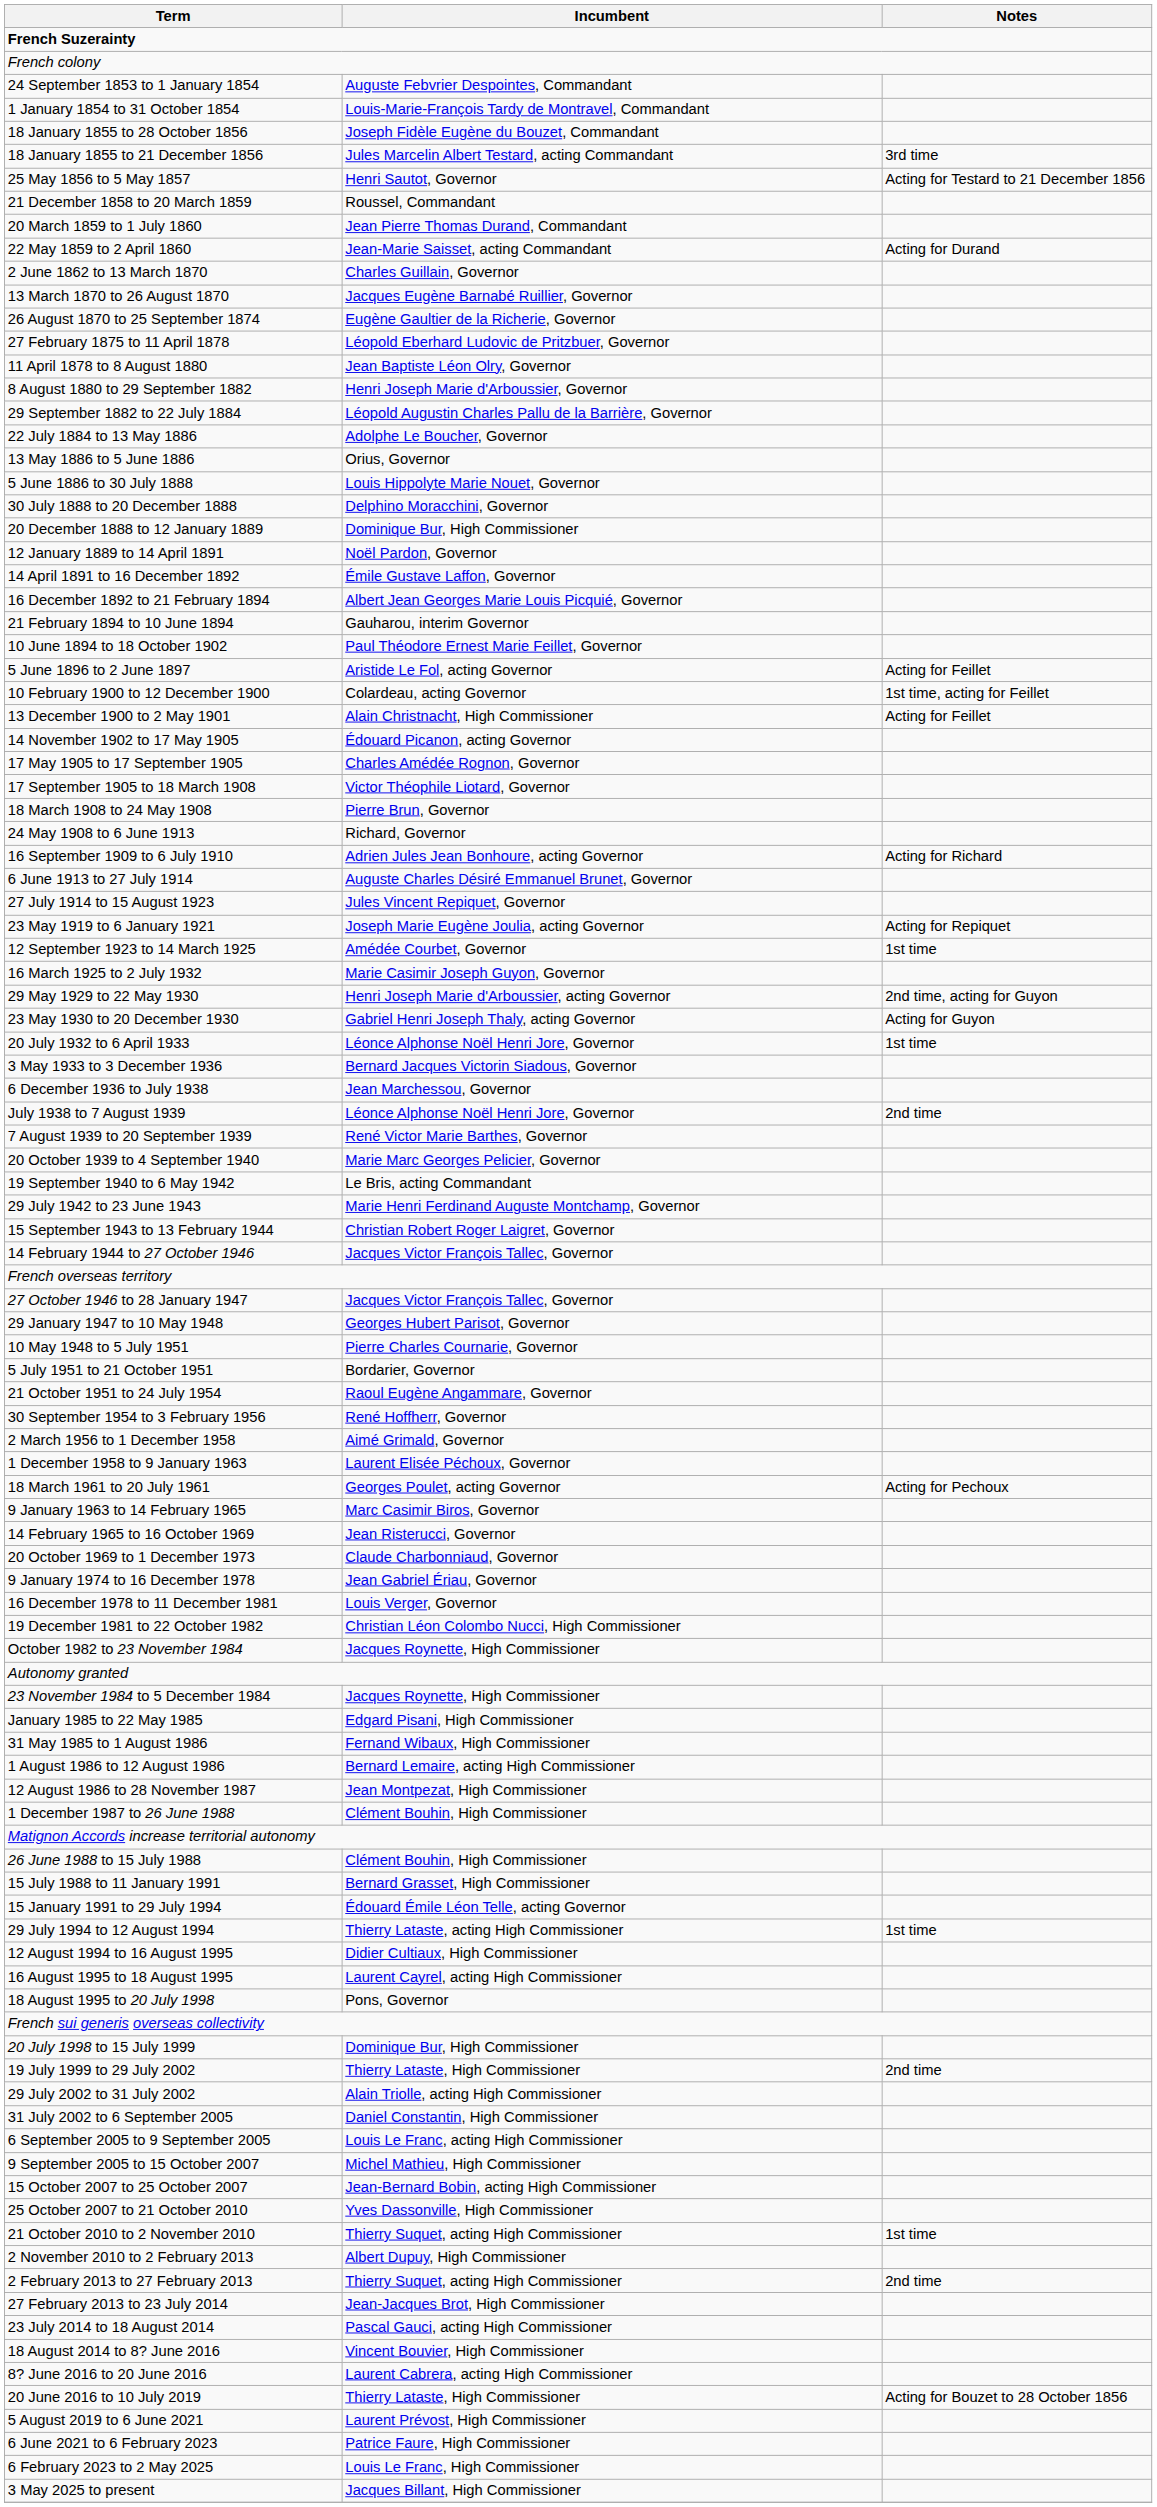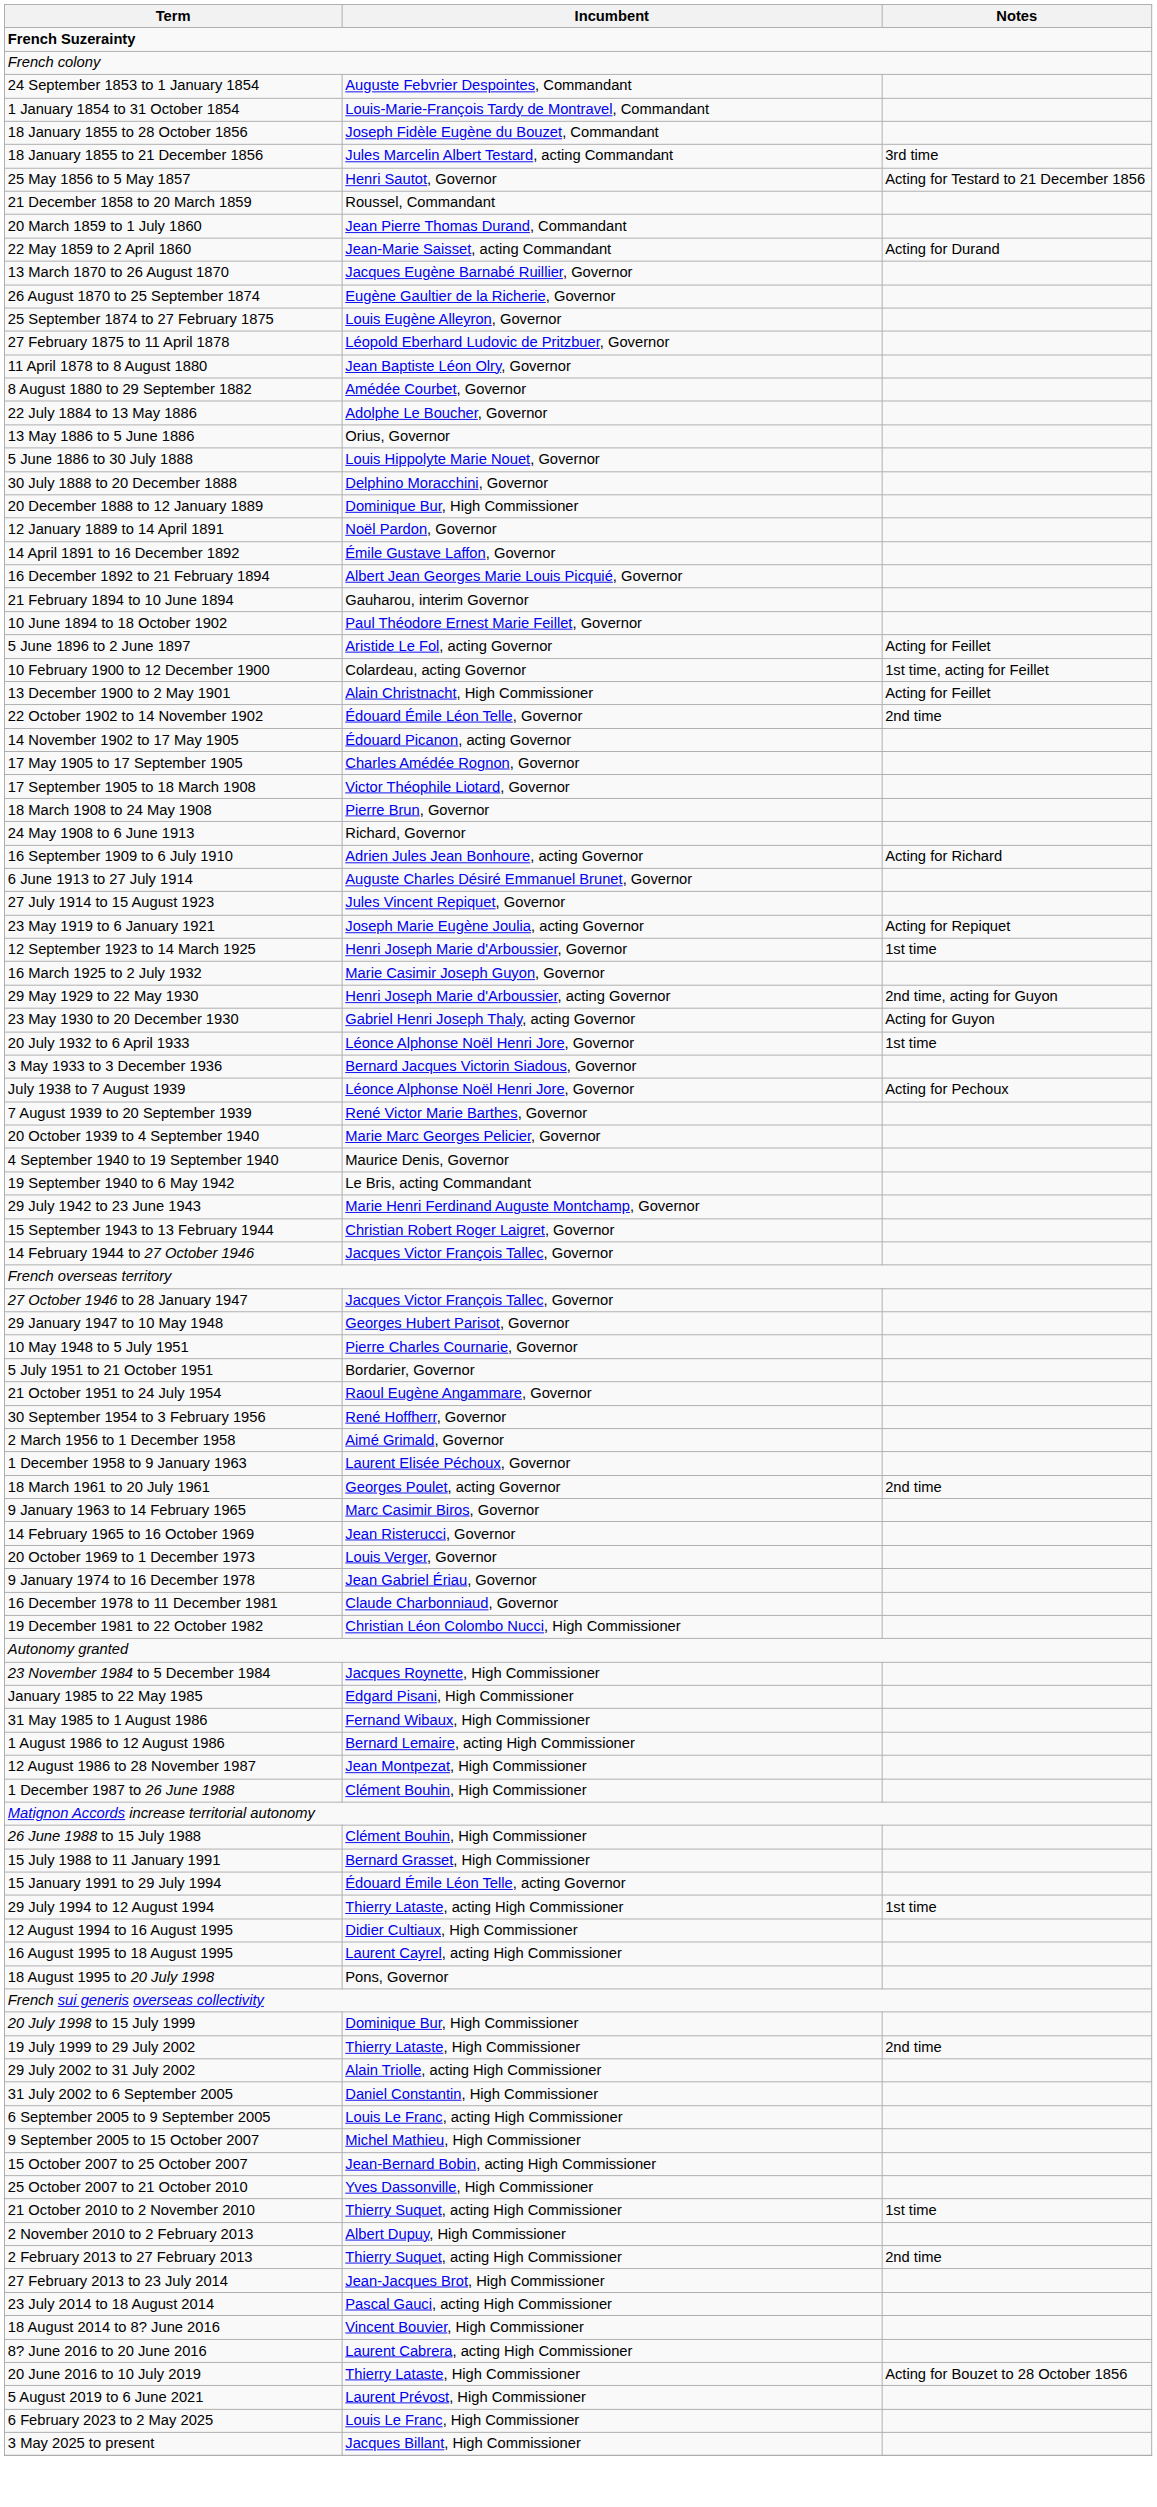- row: 2 June 1862 to 13 March 1870 | Charles Guillain, Governor
+ row: 25 September 1874 to 27 February 1875 | Louis Eugène Alleyron, Governor
8 August 1880 to 29 September 1882 | Incumbent: Henri Joseph Marie d'Arboussier, Governor -> Amédée Courbet, Governor
- row: 29 September 1882 to 22 July 1884 | Léopold Augustin Charles Pallu de la Barrière, Governor
+ row: 22 October 1902 to 14 November 1902 | Édouard Émile Léon Telle, Governor | 2nd time
12 September 1923 to 14 March 1925 | Incumbent: Amédée Courbet, Governor -> Henri Joseph Marie d'Arboussier, Governor
- row: 6 December 1936 to July 1938 | Jean Marchessou, Governor
July 1938 to 7 August 1939 | Notes: 2nd time -> Acting for Pechoux
+ row: 4 September 1940 to 19 September 1940 | Maurice Denis, Governor
18 March 1961 to 20 July 1961 | Notes: Acting for Pechoux -> 2nd time
20 October 1969 to 1 December 1973 | Incumbent: Claude Charbonniaud, Governor -> Louis Verger, Governor
16 December 1978 to 11 December 1981 | Incumbent: Louis Verger, Governor -> Claude Charbonniaud, Governor
- row: October 1982 to 23 November 1984 | Jacques Roynette, High Commissioner
- row: 6 June 2021 to 6 February 2023 | Patrice Faure, High Commissioner
